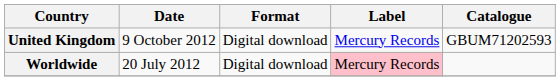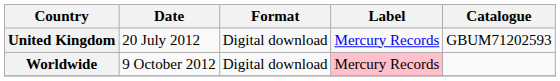United Kingdom | Date: 9 October 2012 -> 20 July 2012
Worldwide | Date: 20 July 2012 -> 9 October 2012
